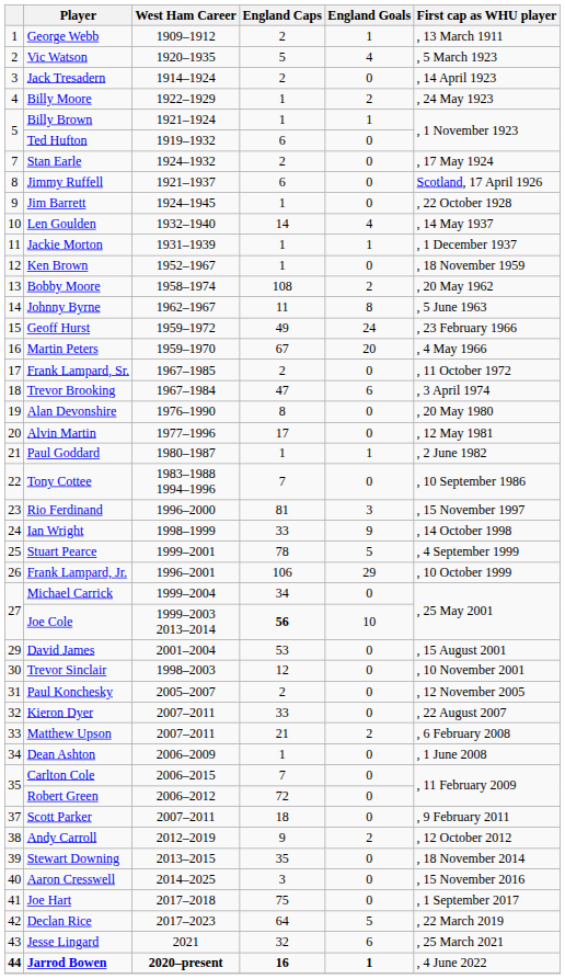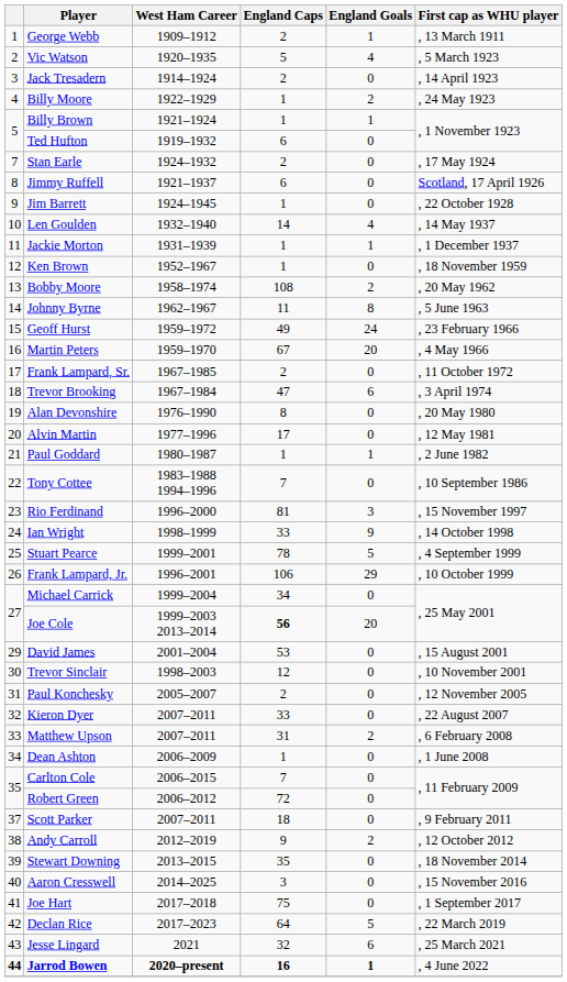Joe Cole | England Goals: 10 -> 20
Matthew Upson | England Caps: 21 -> 31
